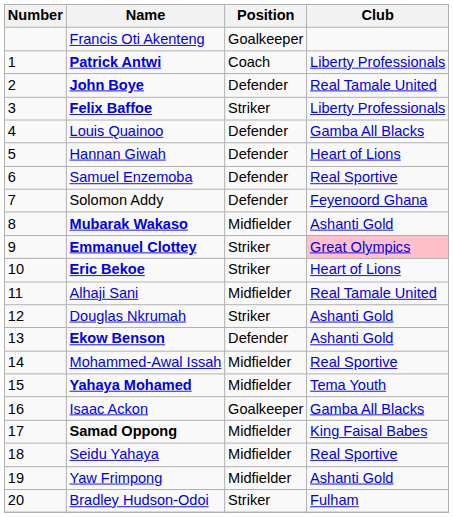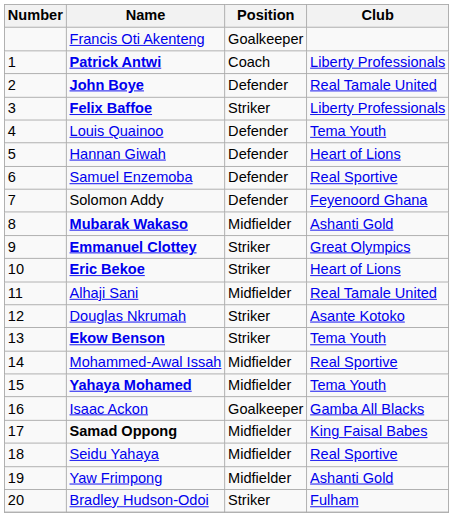Louis Quainoo | Club: Gamba All Blacks -> Tema Youth
Emmanuel Clottey | Club: pink background -> no background
Douglas Nkrumah | Club: Ashanti Gold -> Asante Kotoko
Ekow Benson | Position: Defender -> Striker
Ekow Benson | Club: Ashanti Gold -> Tema Youth
